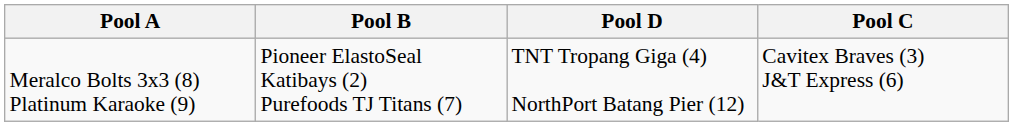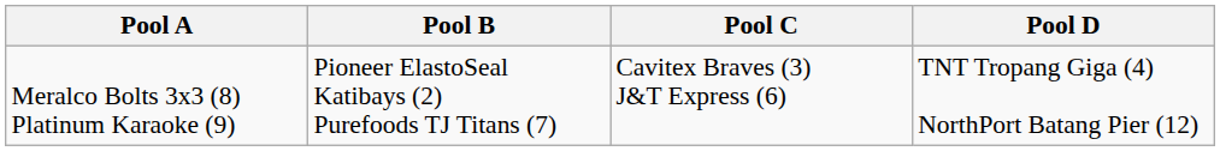columns swapped: Pool C <-> Pool D
